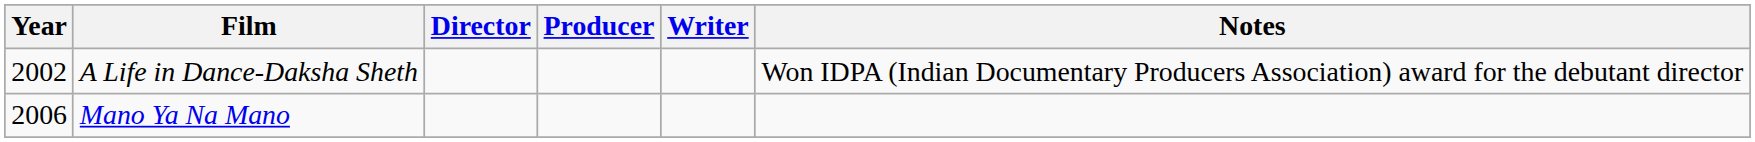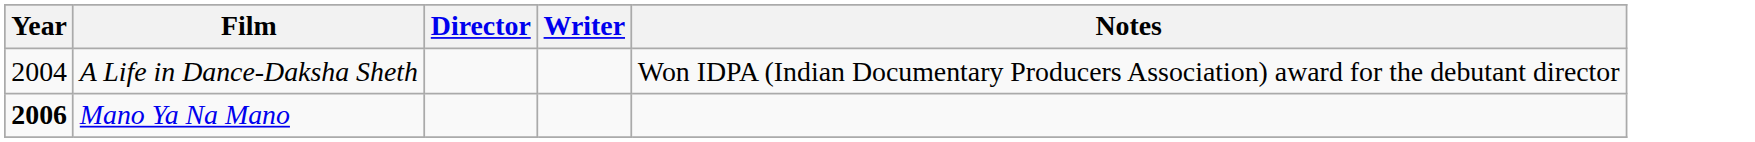- column: Producer
A Life in Dance-Daksha Sheth | Year: 2002 -> 2004
Mano Ya Na Mano | Year: normal -> bold
